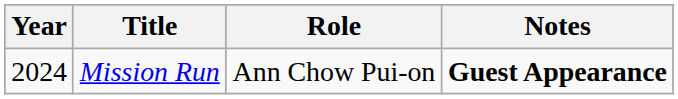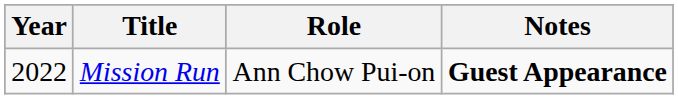Mission Run | Year: 2024 -> 2022
